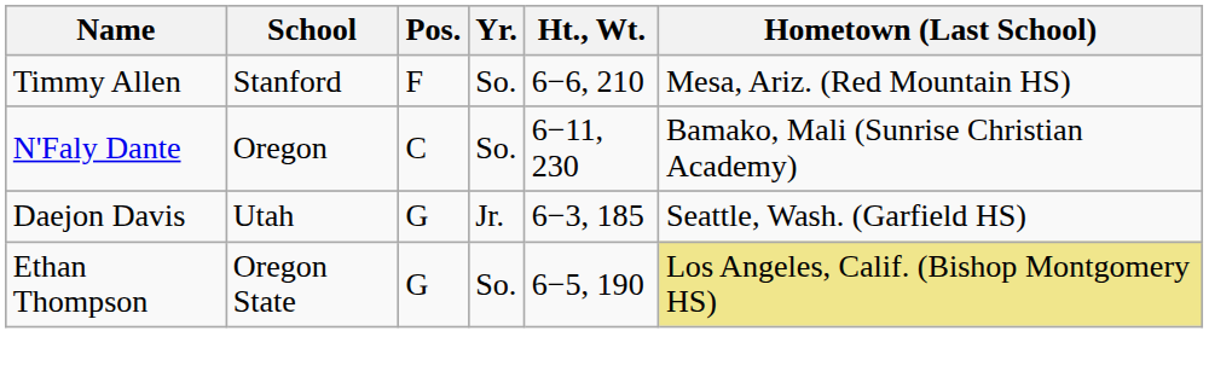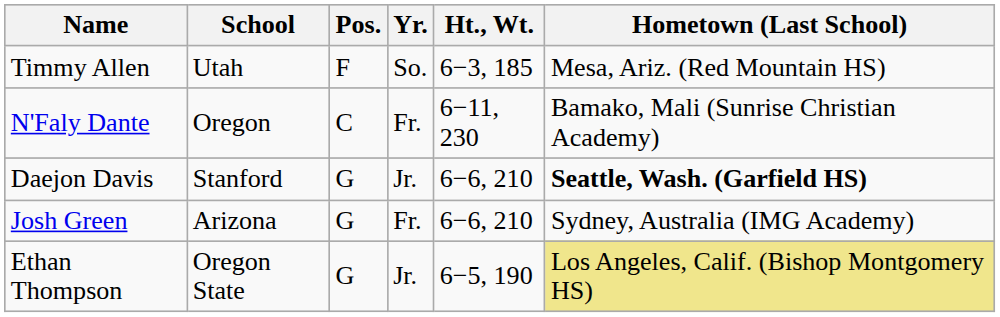Timmy Allen | School: Stanford -> Utah
Timmy Allen | Ht., Wt.: 6−6, 210 -> 6−3, 185
N'Faly Dante | Yr.: So. -> Fr.
Daejon Davis | School: Utah -> Stanford
Daejon Davis | Ht., Wt.: 6−3, 185 -> 6−6, 210
Daejon Davis | Hometown (Last School): normal -> bold
+ row: Josh Green | Arizona | G | Fr. | 6−6, 210 | Sydney, Australia (IMG Academy)
Ethan Thompson | Yr.: So. -> Jr.
